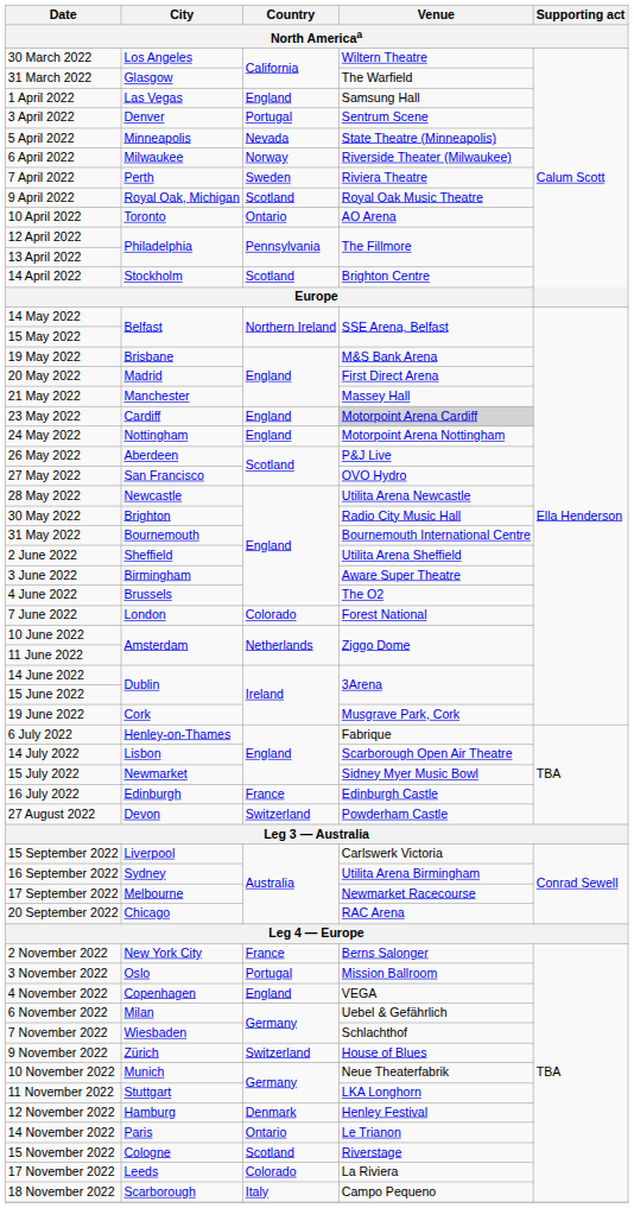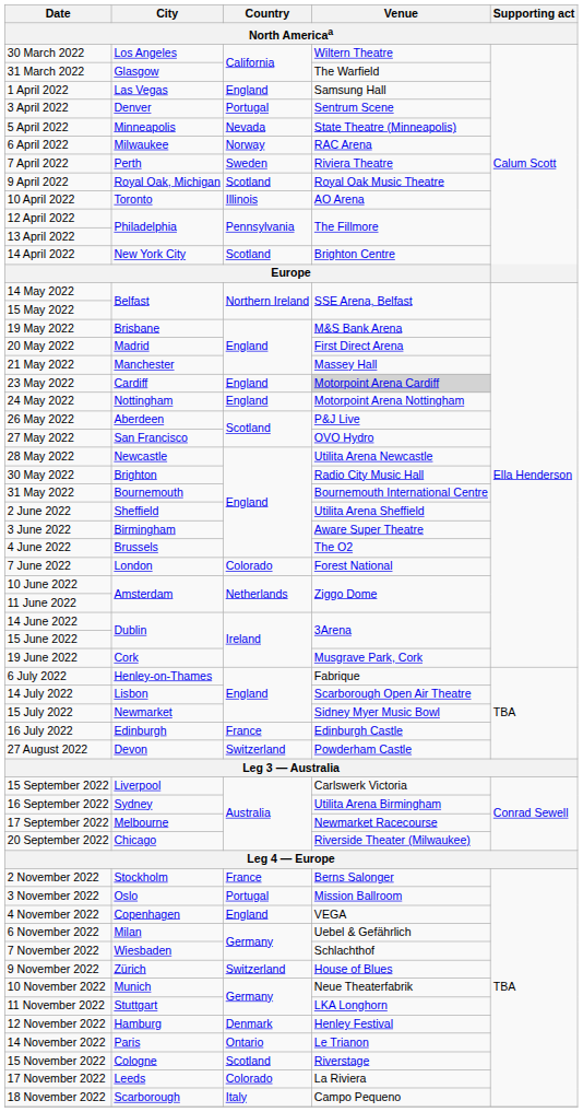6 April 2022 | Venue: Riverside Theater (Milwaukee) -> RAC Arena
10 April 2022 | Country: Ontario -> Illinois
14 April 2022 | City: Stockholm -> New York City
20 September 2022 | Venue: RAC Arena -> Riverside Theater (Milwaukee)
2 November 2022 | City: New York City -> Stockholm
